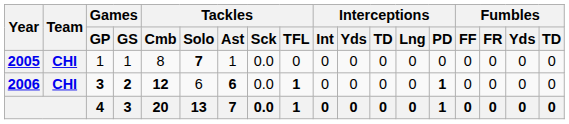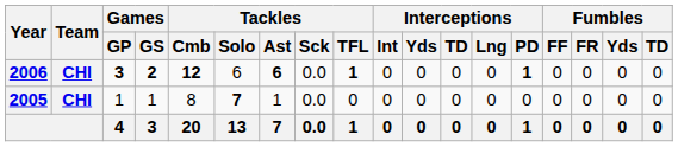rows swapped: 2005 <-> 2006
